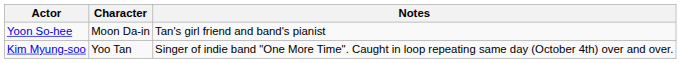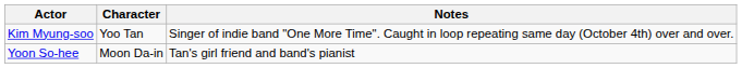rows swapped: Kim Myung-soo <-> Yoon So-hee
